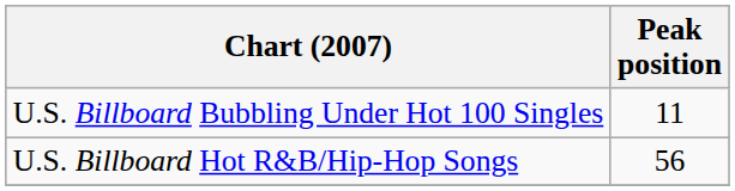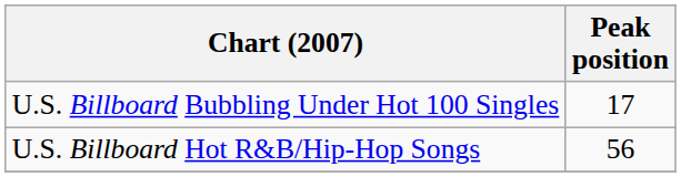U.S. Billboard Bubbling Under Hot 100 Singles | Peak position: 11 -> 17
